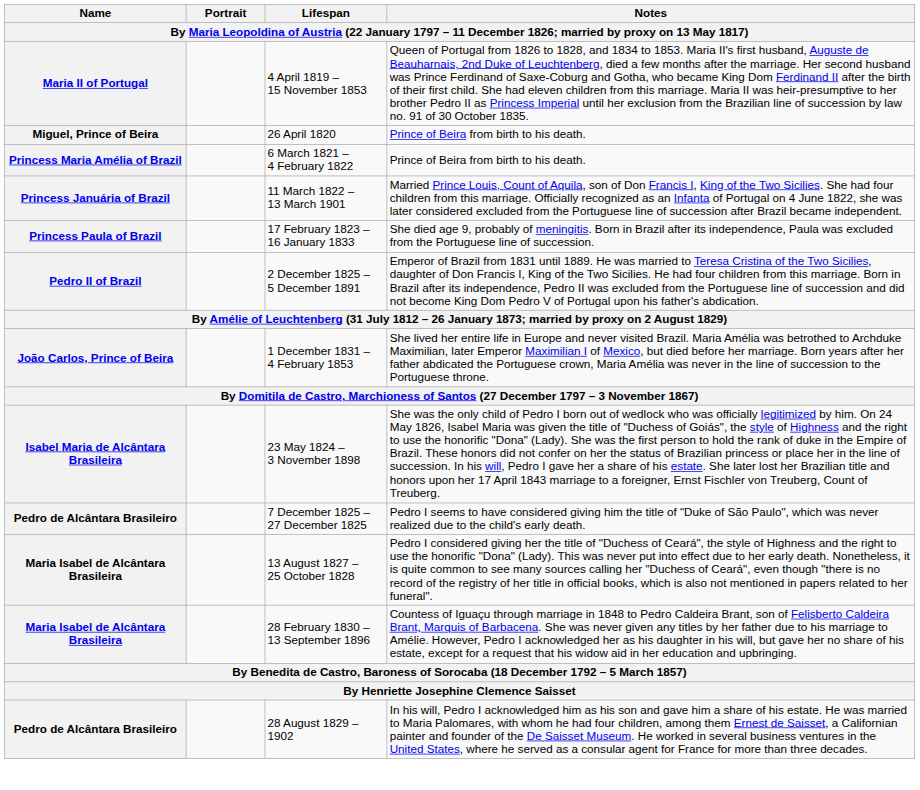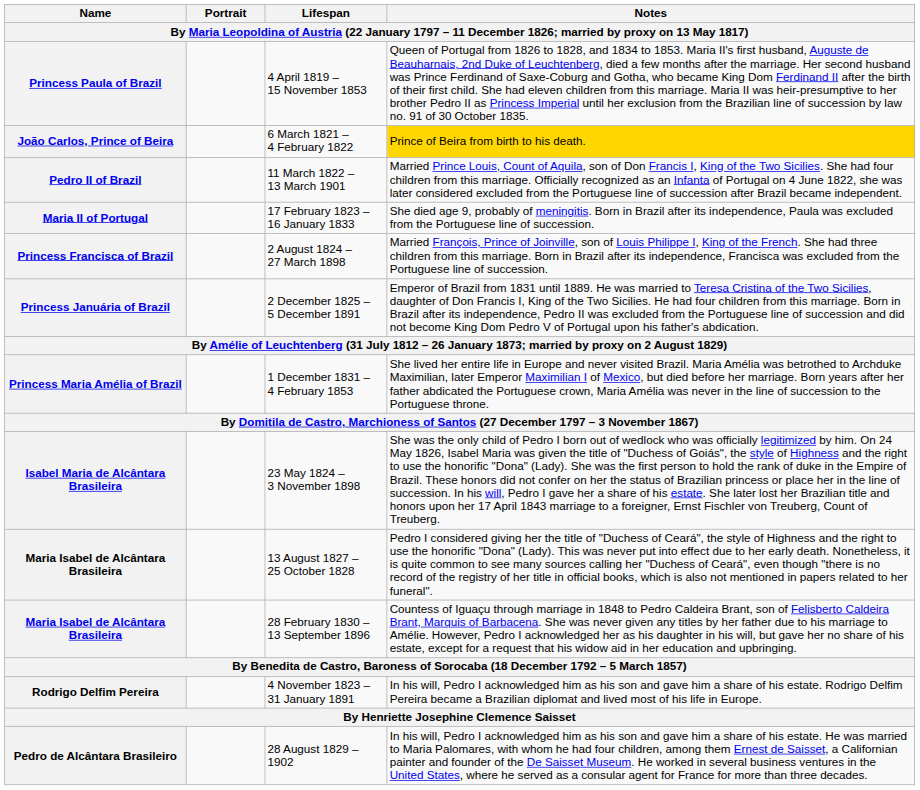4 April 1819 – 15 November 1853 | Name: Maria II of Portugal -> Princess Paula of Brazil
- row: Miguel, Prince of Beira | 26 April 1820 | Prince of Beira from birth to his death.
6 March 1821 – 4 February 1822 | Name: Princess Maria Amélia of Brazil -> João Carlos, Prince of Beira
6 March 1821 – 4 February 1822 | Notes: no background -> gold background
11 March 1822 – 13 March 1901 | Name: Princess Januária of Brazil -> Pedro II of Brazil
17 February 1823 – 16 January 1833 | Name: Princess Paula of Brazil -> Maria II of Portugal
+ row: Princess Francisca of Brazil | 2 August 1824 – 27 March 1898 | Married François, Prince of Joinville, son of Louis Philippe I, King of the French. She had three children from this marriage. Born in Brazil after its independence, Francisca was excluded from the Portuguese line of succession.
2 December 1825 – 5 December 1891 | Name: Pedro II of Brazil -> Princess Januária of Brazil
1 December 1831 – 4 February 1853 | Name: João Carlos, Prince of Beira -> Princess Maria Amélia of Brazil
- row: Pedro de Alcântara Brasileiro | 7 December 1825 – 27 December 1825 | Pedro I seems to have considered giving him the title of "Duke of São Paulo", which was never realized due to the child's early death.
+ row: Rodrigo Delfim Pereira | 4 November 1823 – 31 January 1891 | In his will, Pedro I acknowledged him as his son and gave him a share of his estate. Rodrigo Delfim Pereira became a Brazilian diplomat and lived most of his life in Europe.
